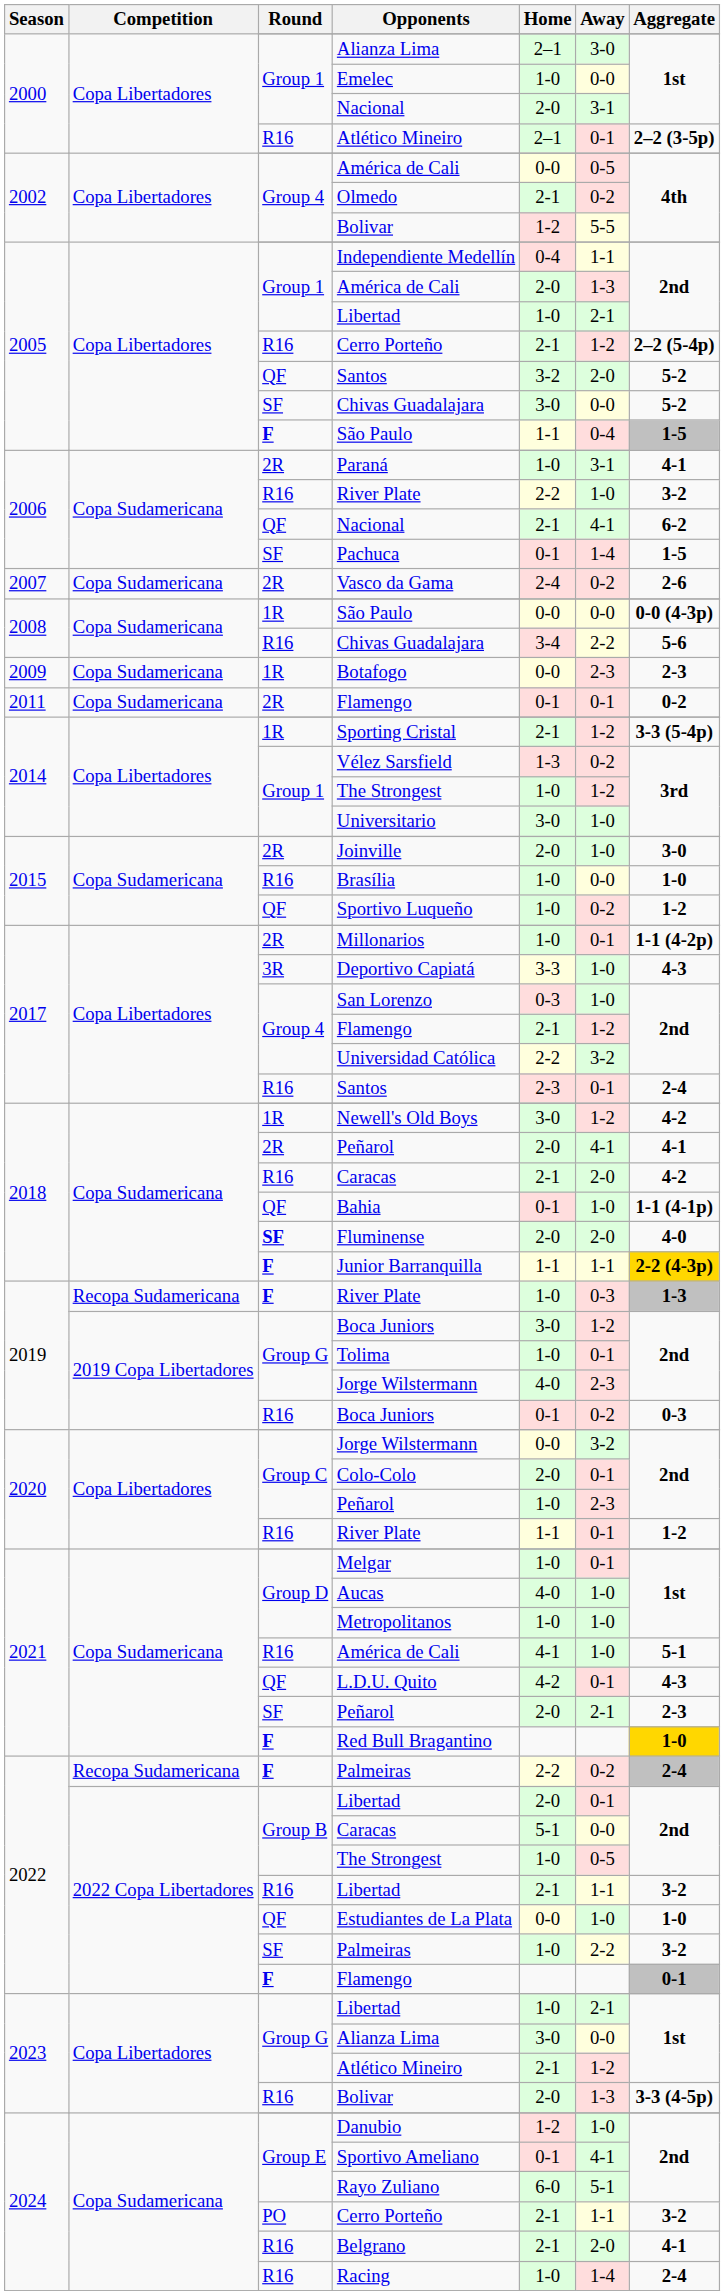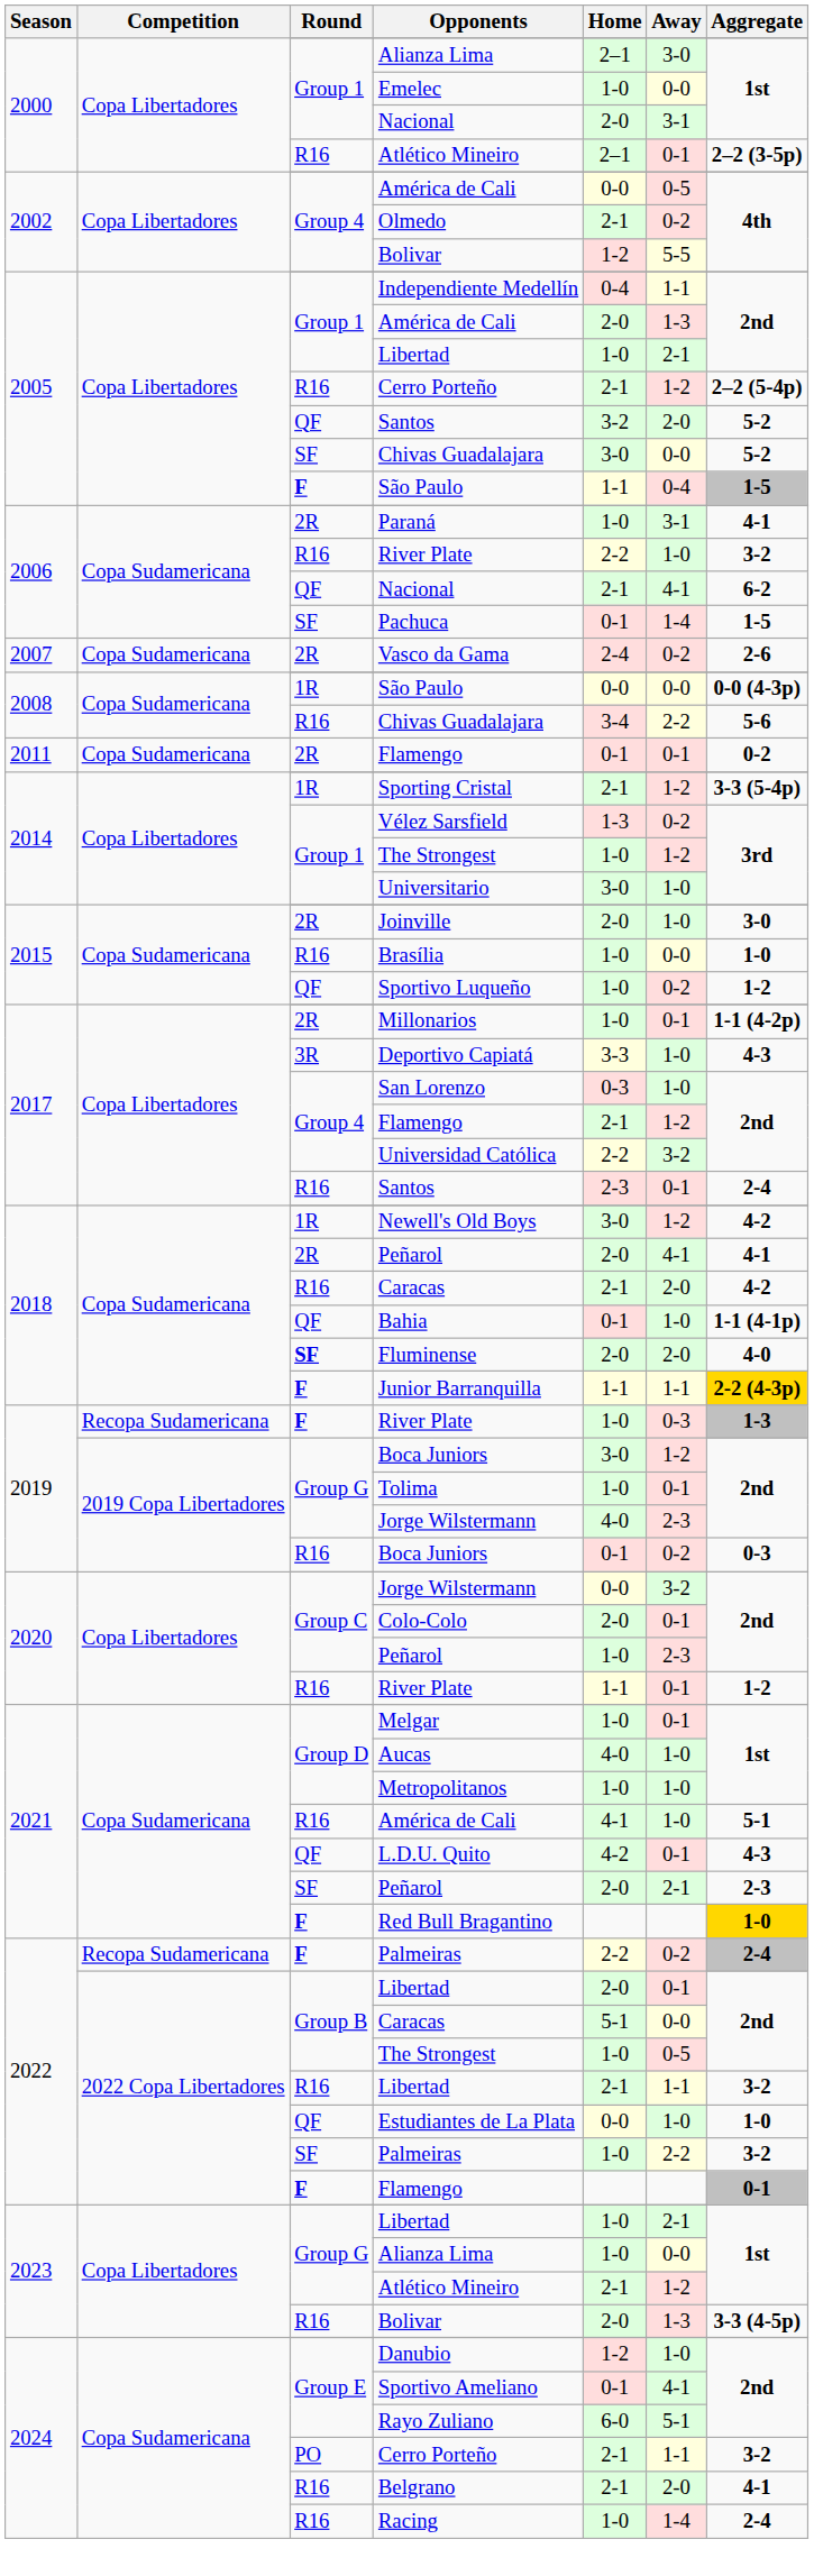- row: 2009 | Copa Sudamericana | 1R | Botafogo | 0-0 | 2-3 | 2-3
2023 / Alianza Lima | Home: 3-0 -> 1-0
